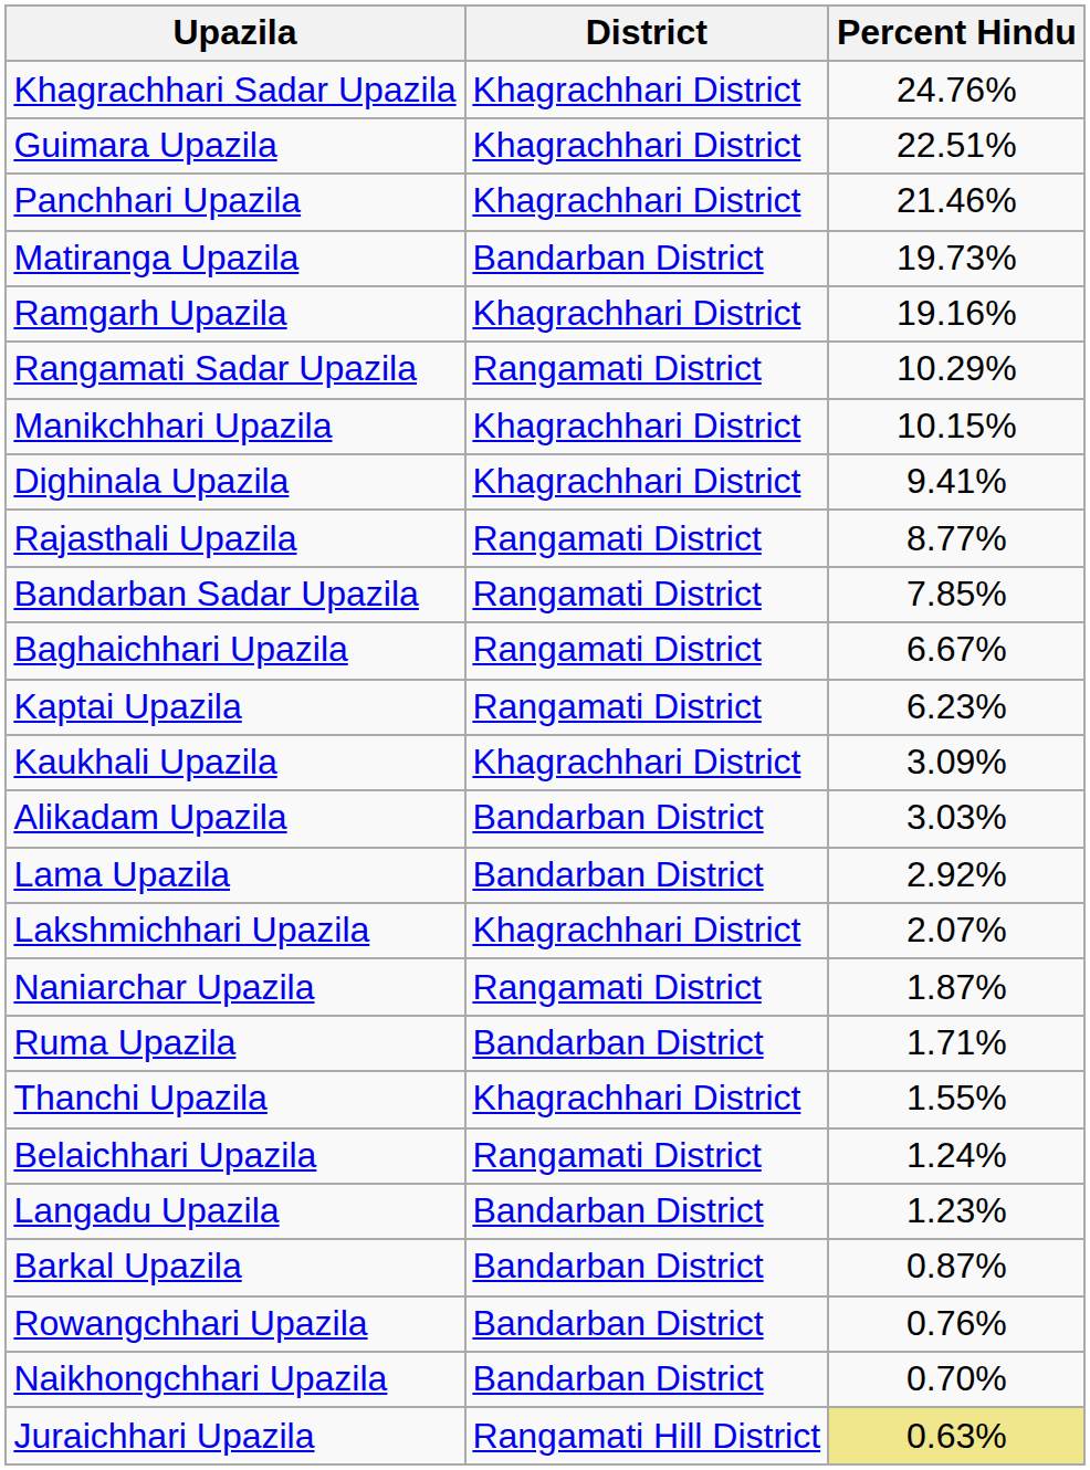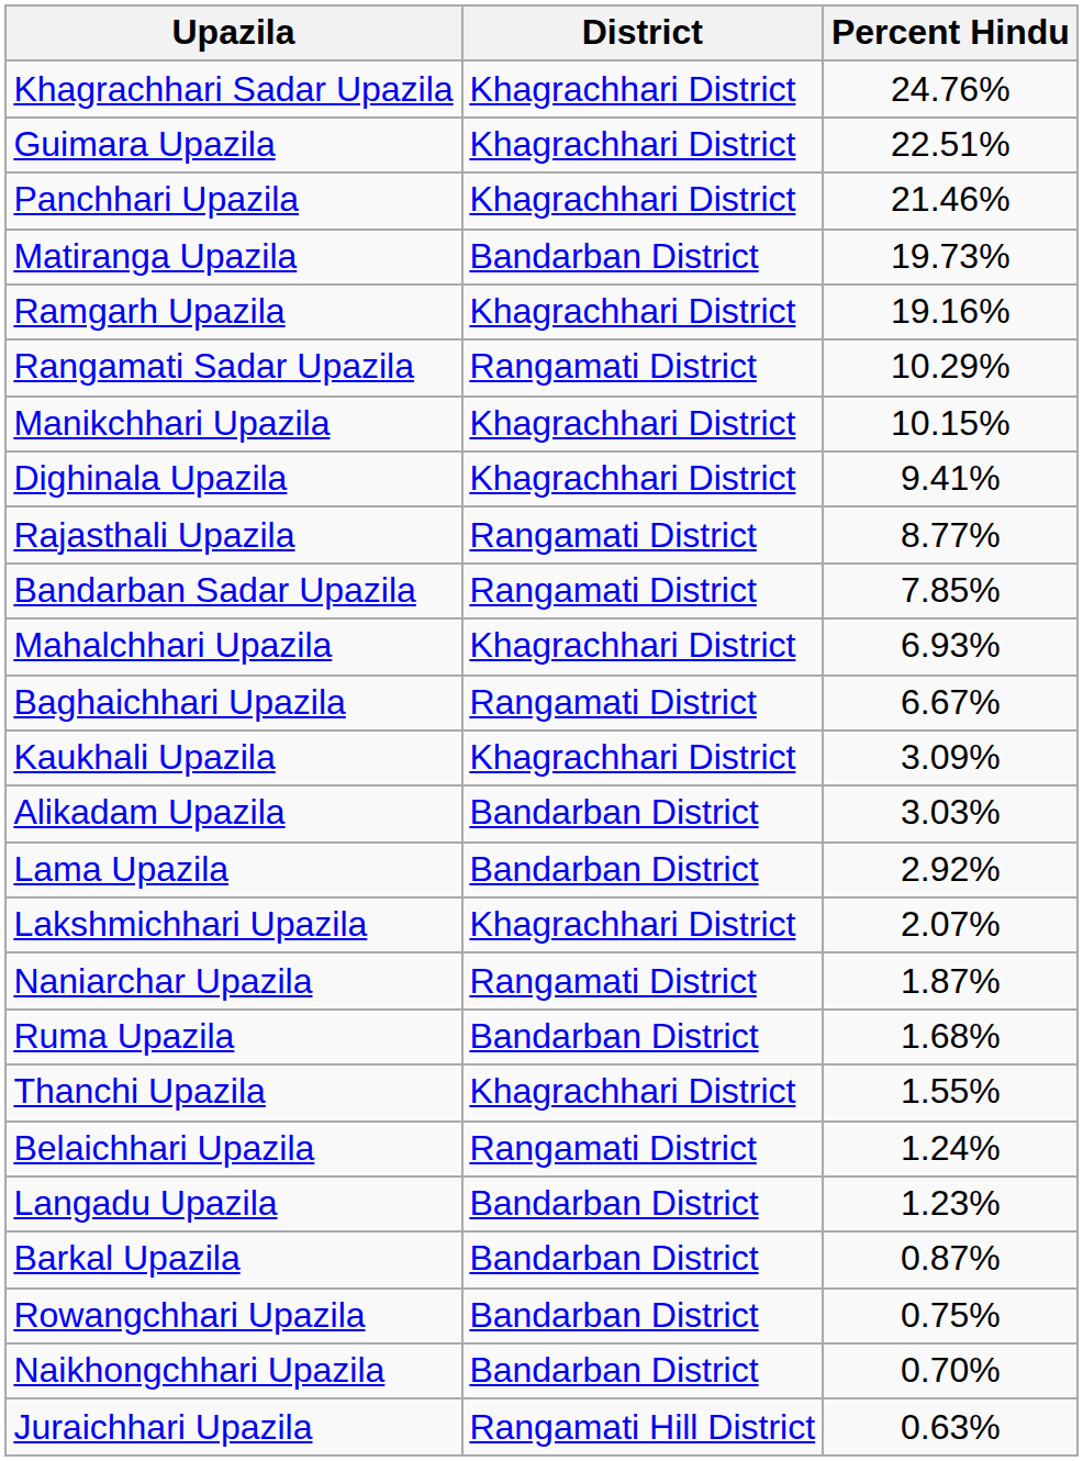+ row: Mahalchhari Upazila | Khagrachhari District | 6.93%
- row: Kaptai Upazila | Rangamati District | 6.23%
Ruma Upazila | Percent Hindu: 1.71% -> 1.68%
Rowangchhari Upazila | Percent Hindu: 0.76% -> 0.75%
Juraichhari Upazila | Percent Hindu: khaki background -> no background
